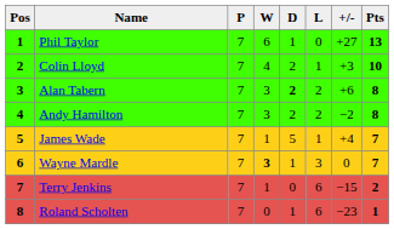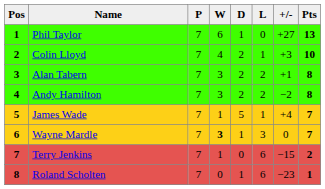Alan Tabern | D: bold -> normal
Alan Tabern | +/-: +6 -> +1
